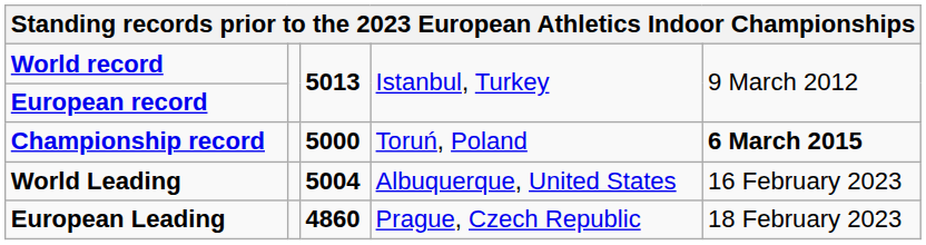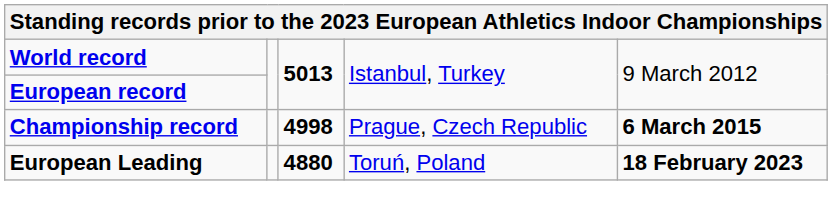Championship record | column 3: 5000 -> 4998
Championship record | column 4: Toruń, Poland -> Prague, Czech Republic
- row: World Leading | 5004 | Albuquerque, United States | 16 February 2023
European Leading | column 3: 4860 -> 4880
European Leading | column 4: Prague, Czech Republic -> Toruń, Poland
European Leading | column 5: normal -> bold
